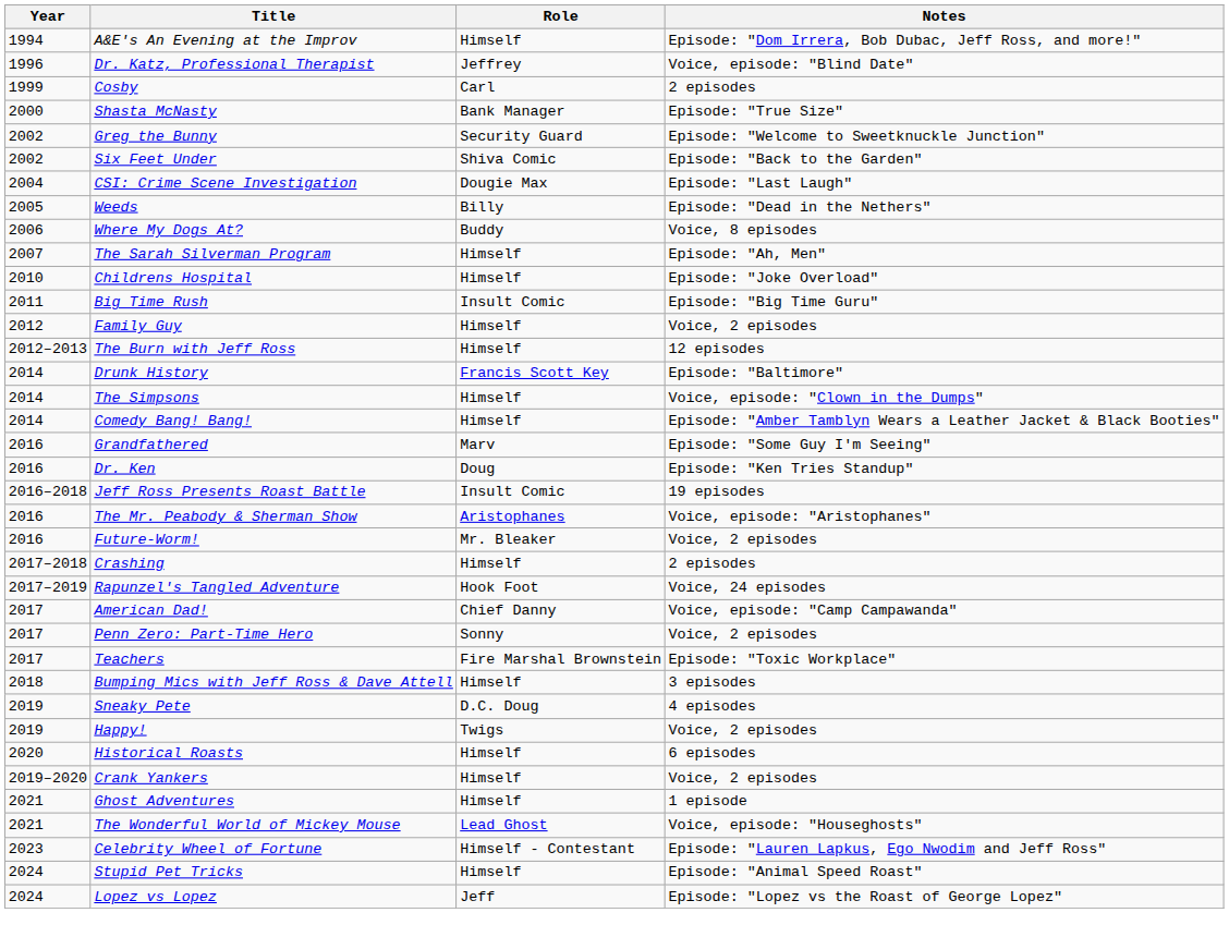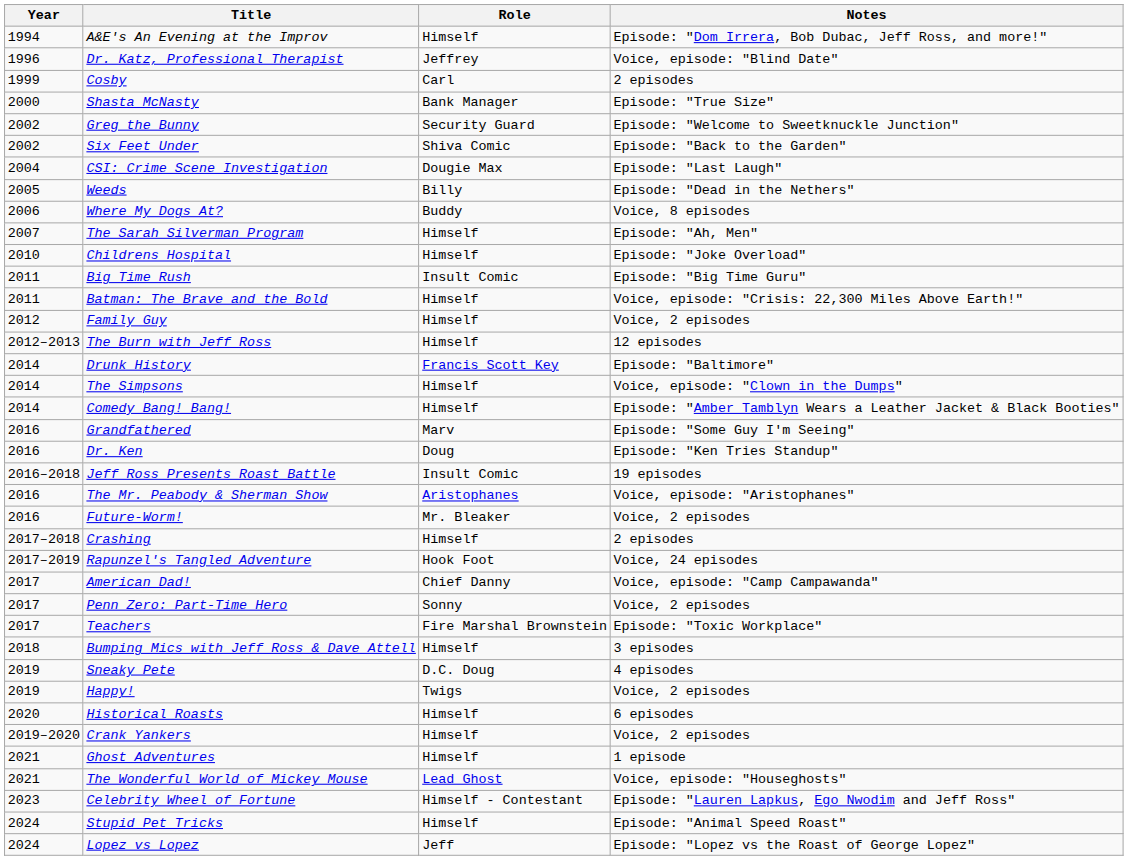+ row: 2011 | Batman: The Brave and the Bold | Himself | Voice, episode: "Crisis: 22,300 Miles Above Earth!"
